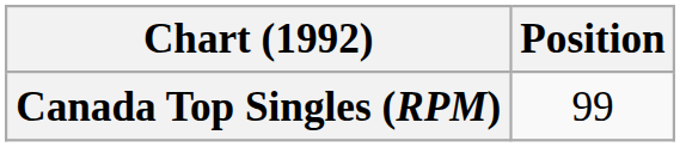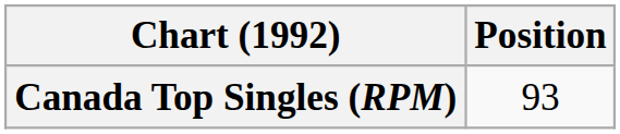Canada Top Singles (RPM) | Position: 99 -> 93
